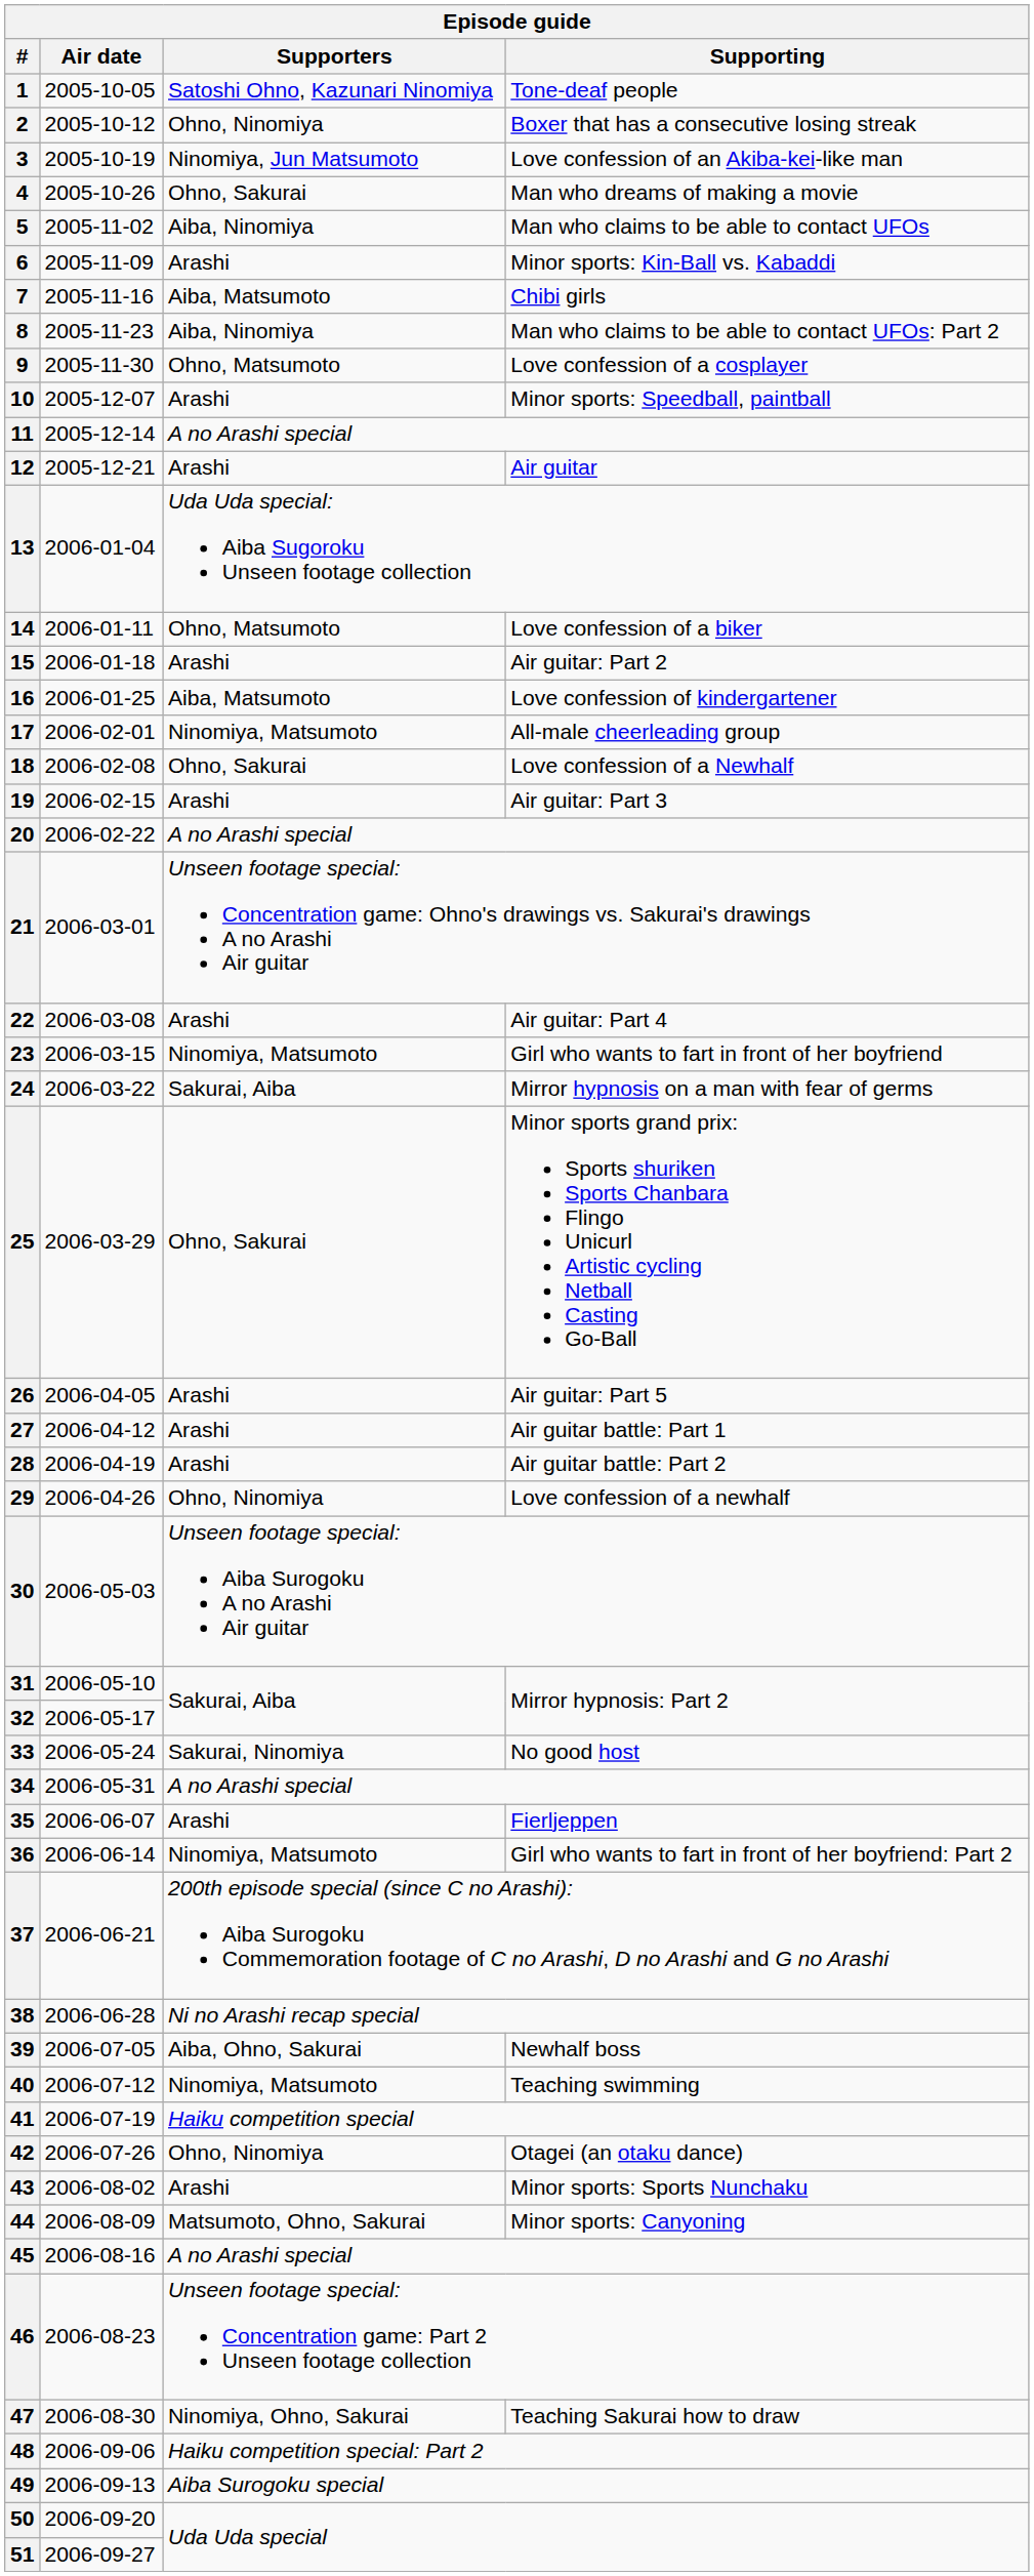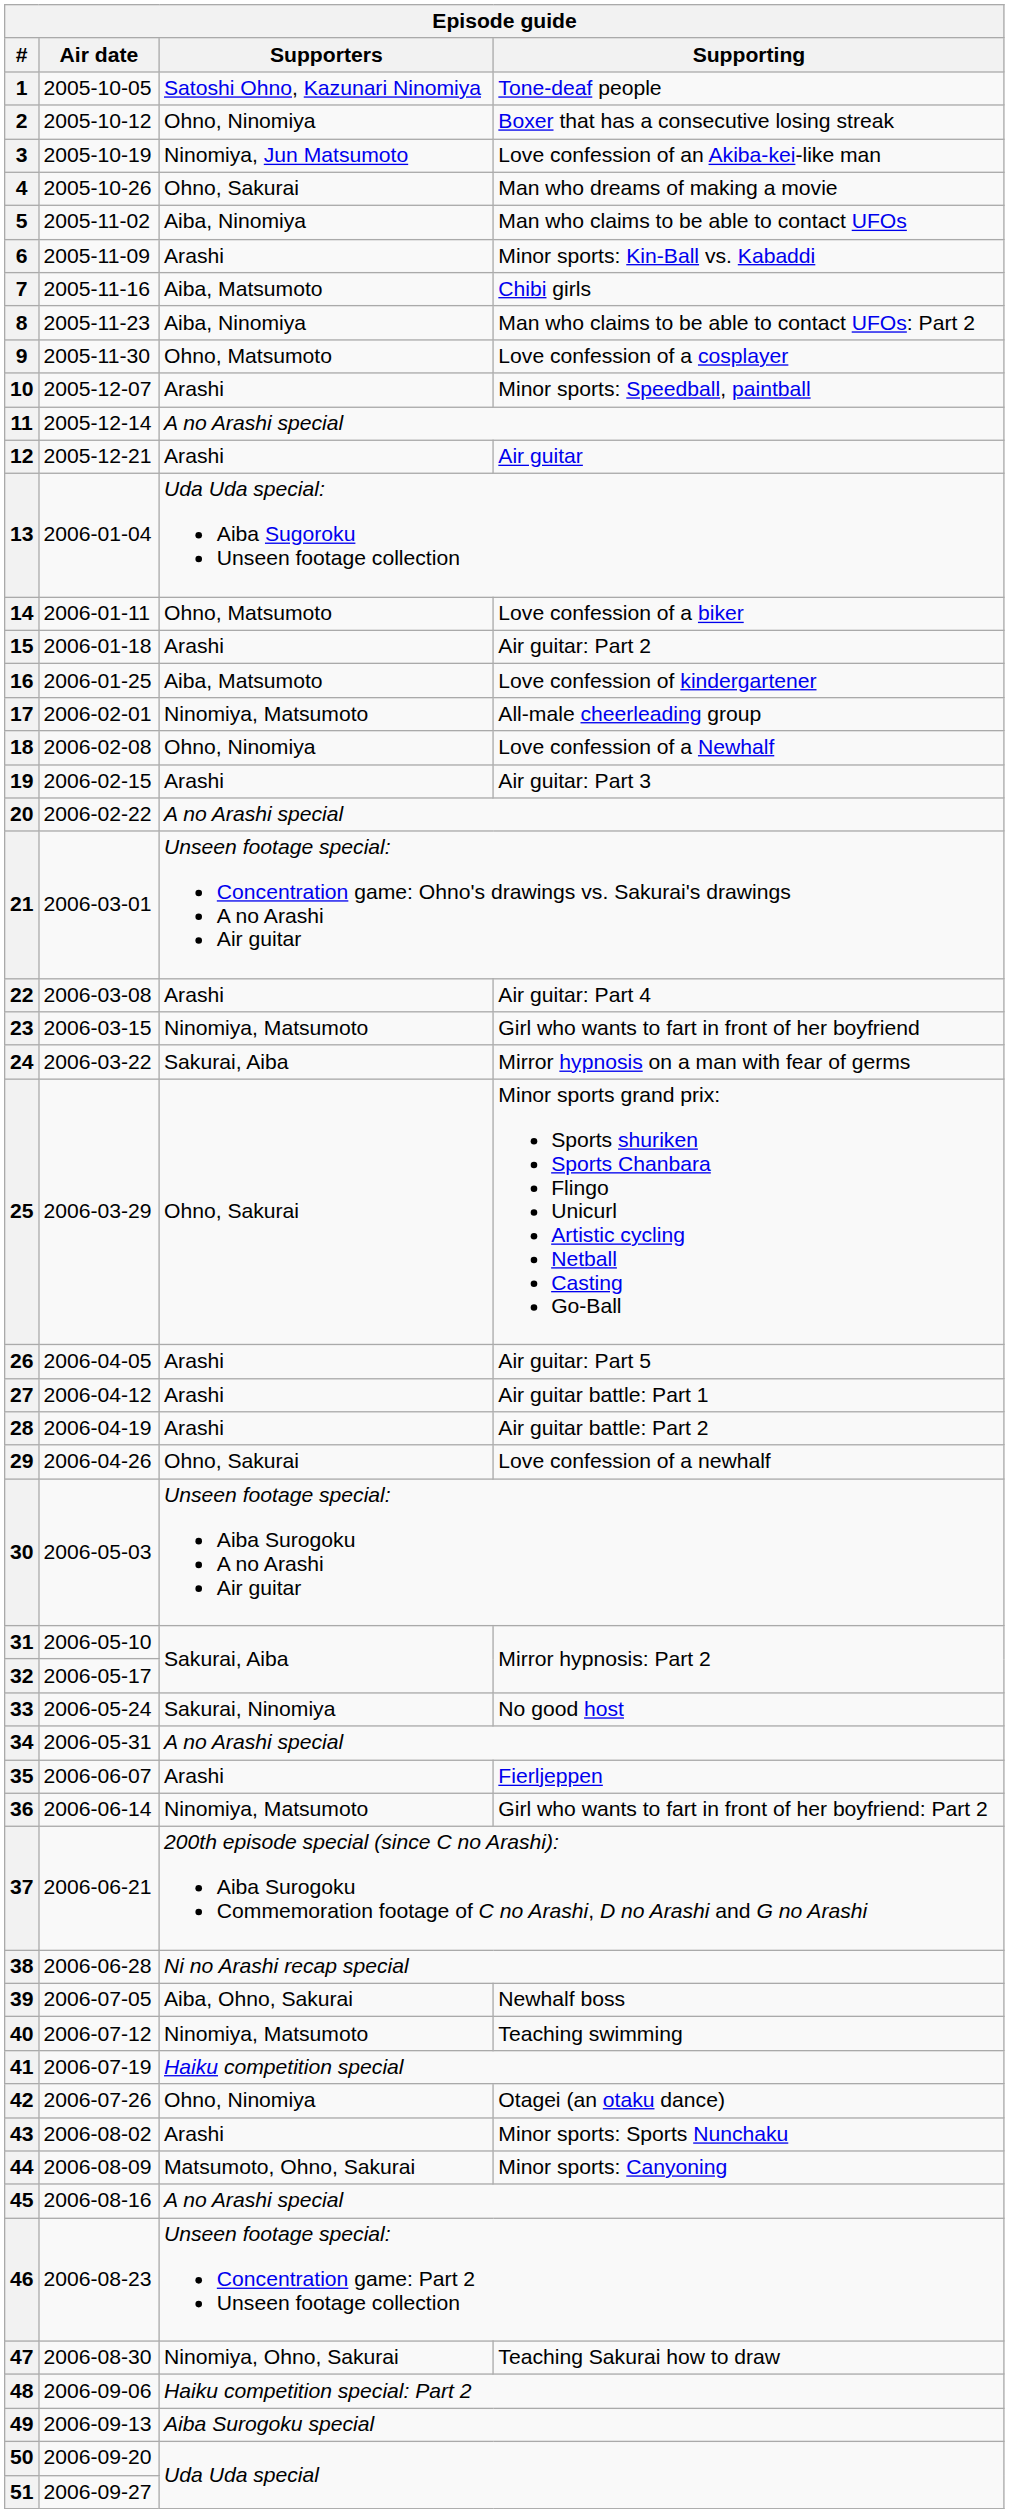18 | Supporters: Ohno, Sakurai -> Ohno, Ninomiya
29 | Supporters: Ohno, Ninomiya -> Ohno, Sakurai
